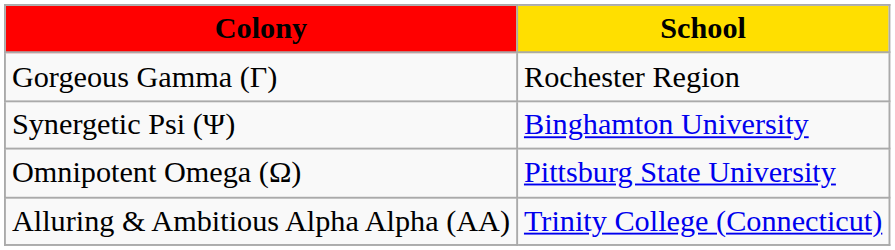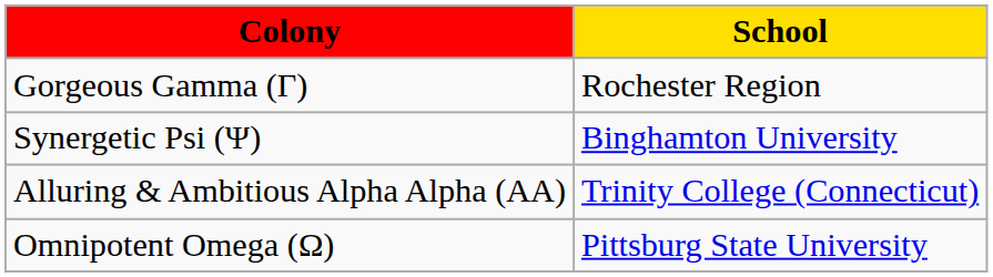rows swapped: Omnipotent Omega (Ω) <-> Alluring & Ambitious Alpha Alpha (AA)
